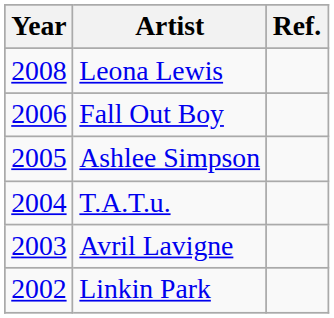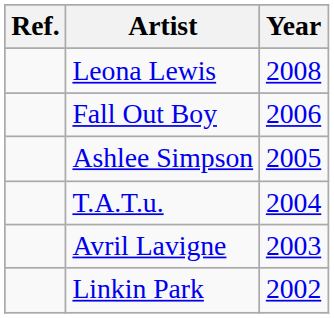columns swapped: Year <-> Ref.
